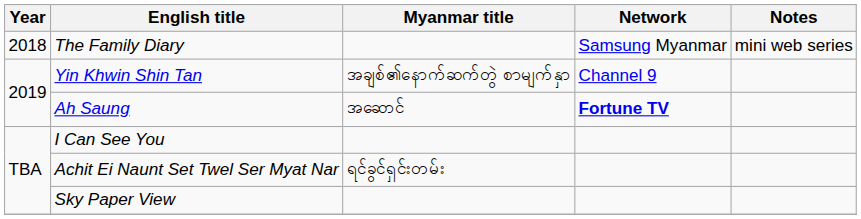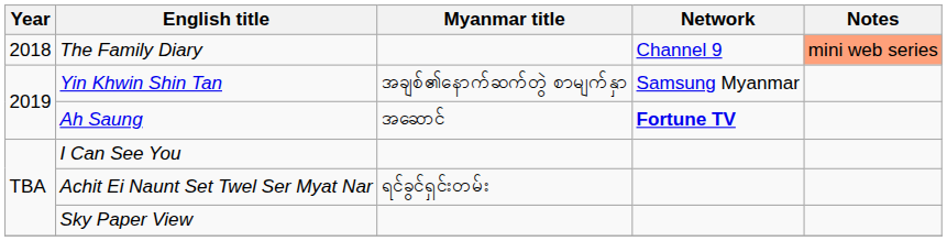The Family Diary | Network: Samsung Myanmar -> Channel 9
The Family Diary | Notes: no background -> lightsalmon background
Yin Khwin Shin Tan | Network: Channel 9 -> Samsung Myanmar
